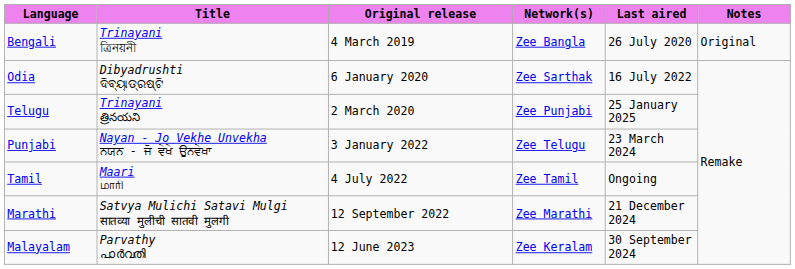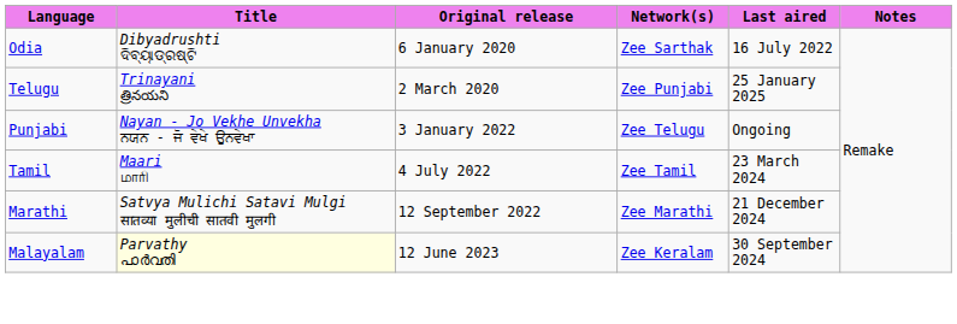- row: Bengali | Trinayani ত্রিনয়নী | 4 March 2019 | Zee Bangla | 26 July 2020 | Original
Punjabi | Last aired: 23 March 2024 -> Ongoing
Tamil | Last aired: Ongoing -> 23 March 2024
Malayalam | Title: no background -> lightyellow background
